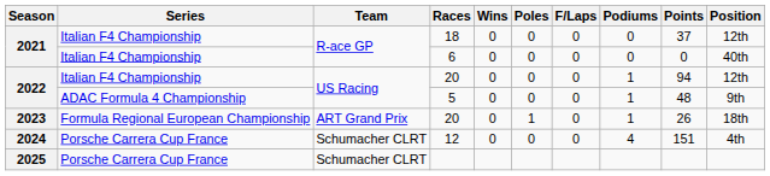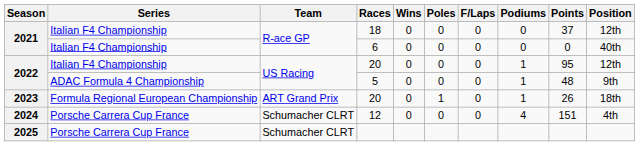2022 / 20 | Points: 94 -> 95
